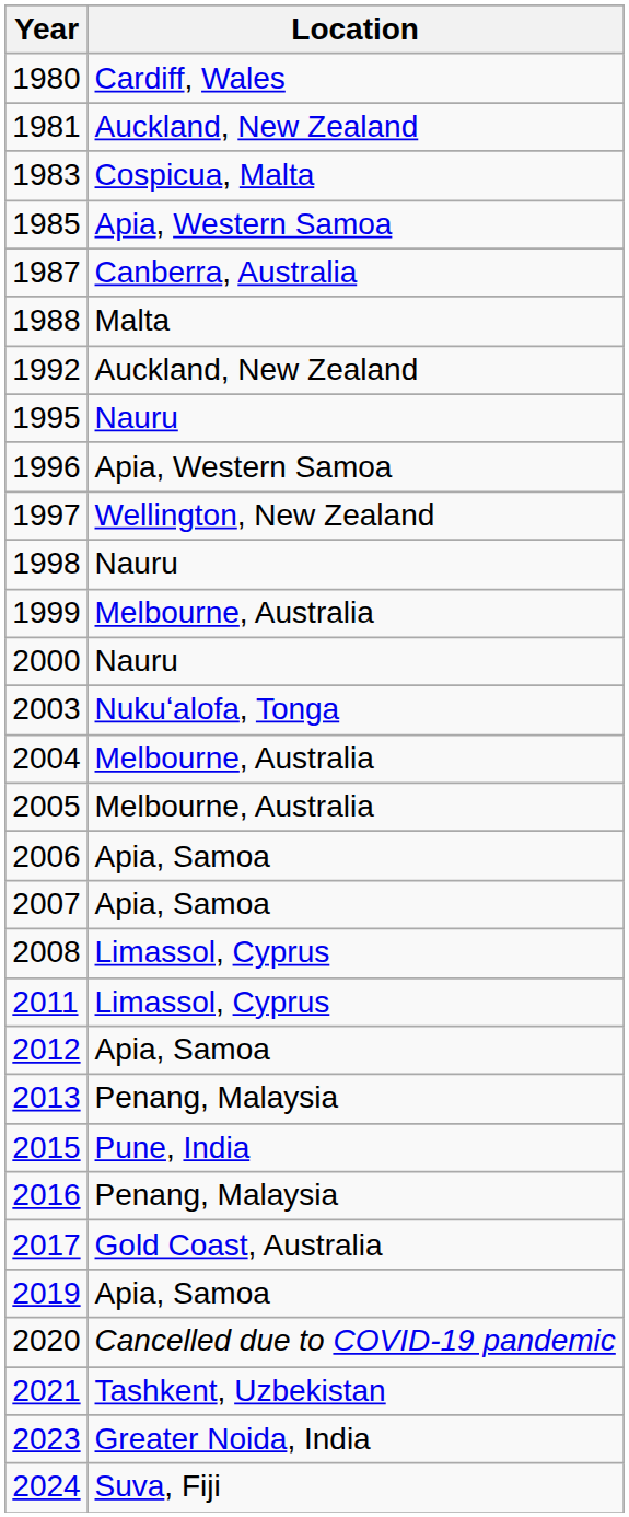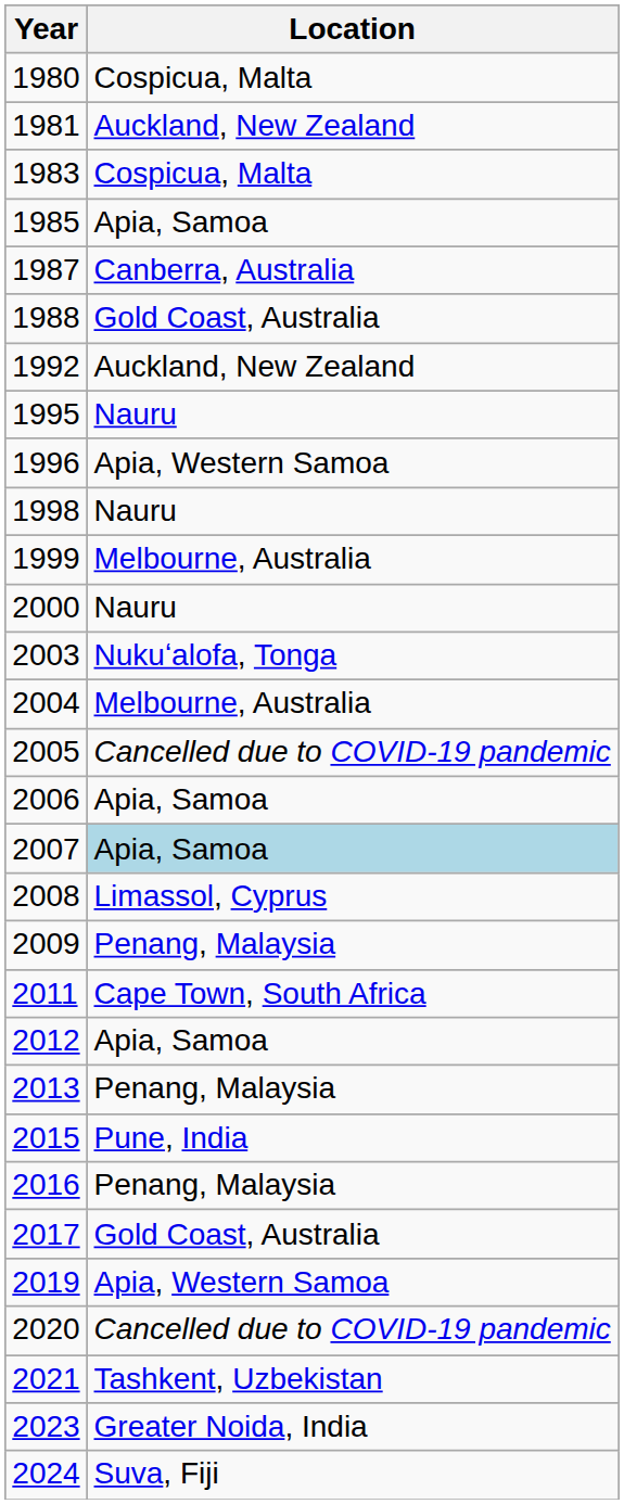1980 | Location: Cardiff, Wales -> Cospicua, Malta
1985 | Location: Apia, Western Samoa -> Apia, Samoa
1988 | Location: Malta -> Gold Coast, Australia
- row: 1997 | Wellington, New Zealand
2005 | Location: Melbourne, Australia -> Cancelled due to COVID-19 pandemic
2007 | Location: no background -> lightblue background
+ row: 2009 | Penang, Malaysia
2011 | Location: Limassol, Cyprus -> Cape Town, South Africa
2019 | Location: Apia, Samoa -> Apia, Western Samoa
